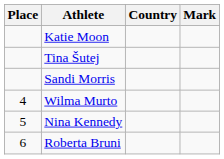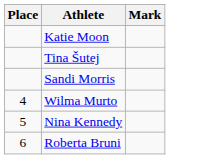- column: Country
